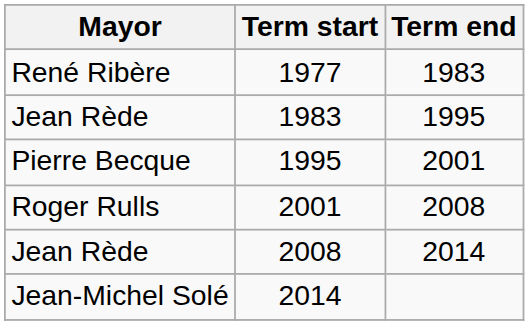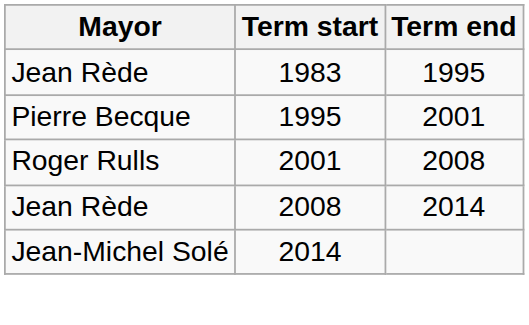- row: René Ribère | 1977 | 1983
